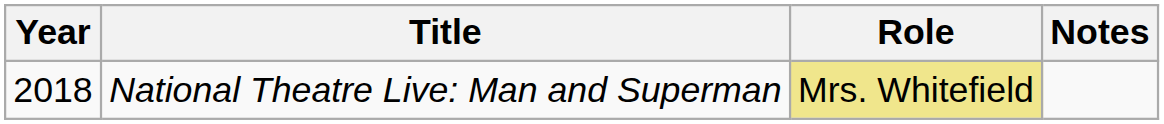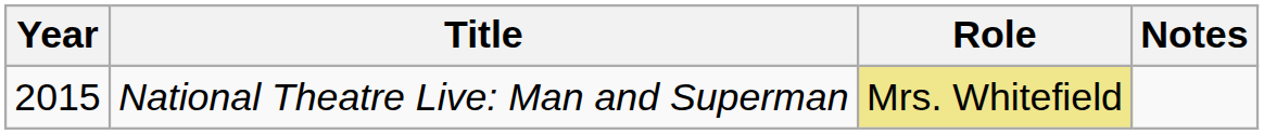National Theatre Live: Man and Superman | Year: 2018 -> 2015
